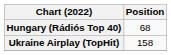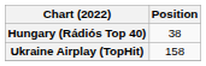Hungary (Rádiós Top 40) | Position: 68 -> 38
